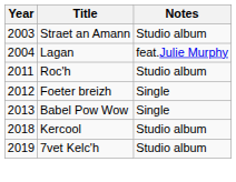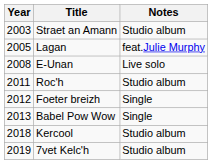Lagan | Year: 2004 -> 2005
+ row: 2008 | E-Unan | Live solo
